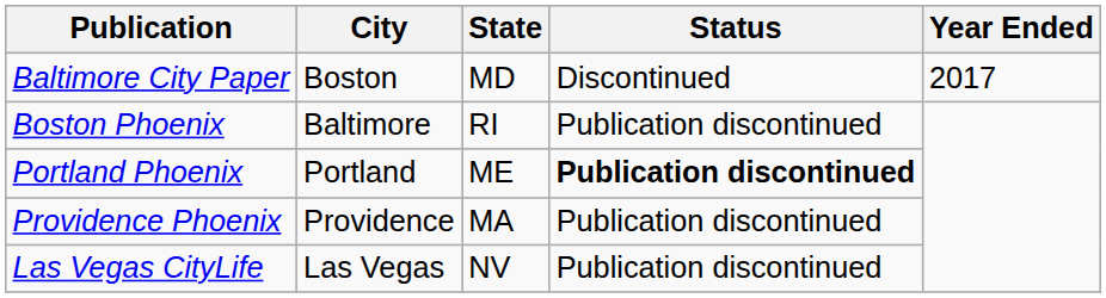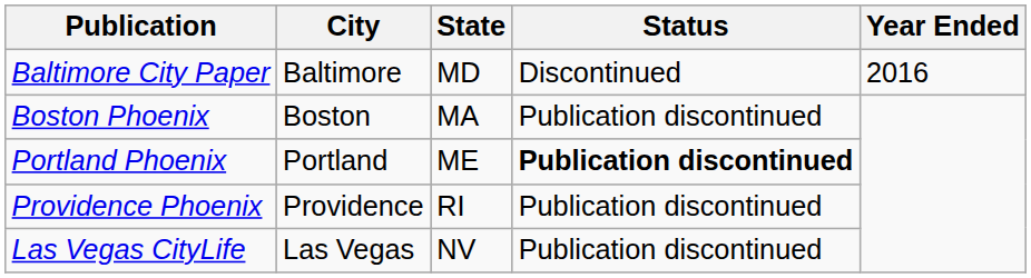Baltimore City Paper | City: Boston -> Baltimore
Baltimore City Paper | Year Ended: 2017 -> 2016
Boston Phoenix | City: Baltimore -> Boston
Boston Phoenix | State: RI -> MA
Providence Phoenix | State: MA -> RI
